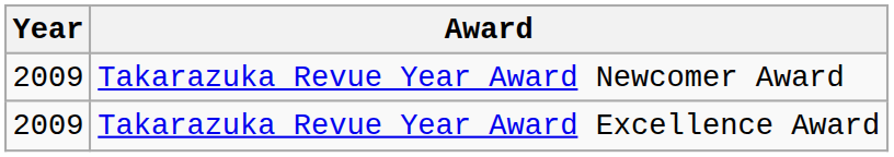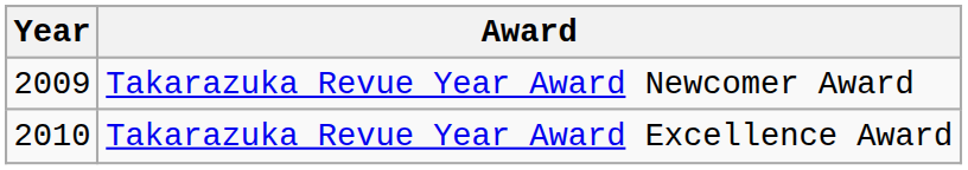Takarazuka Revue Year Award Excellence Award | Year: 2009 -> 2010
